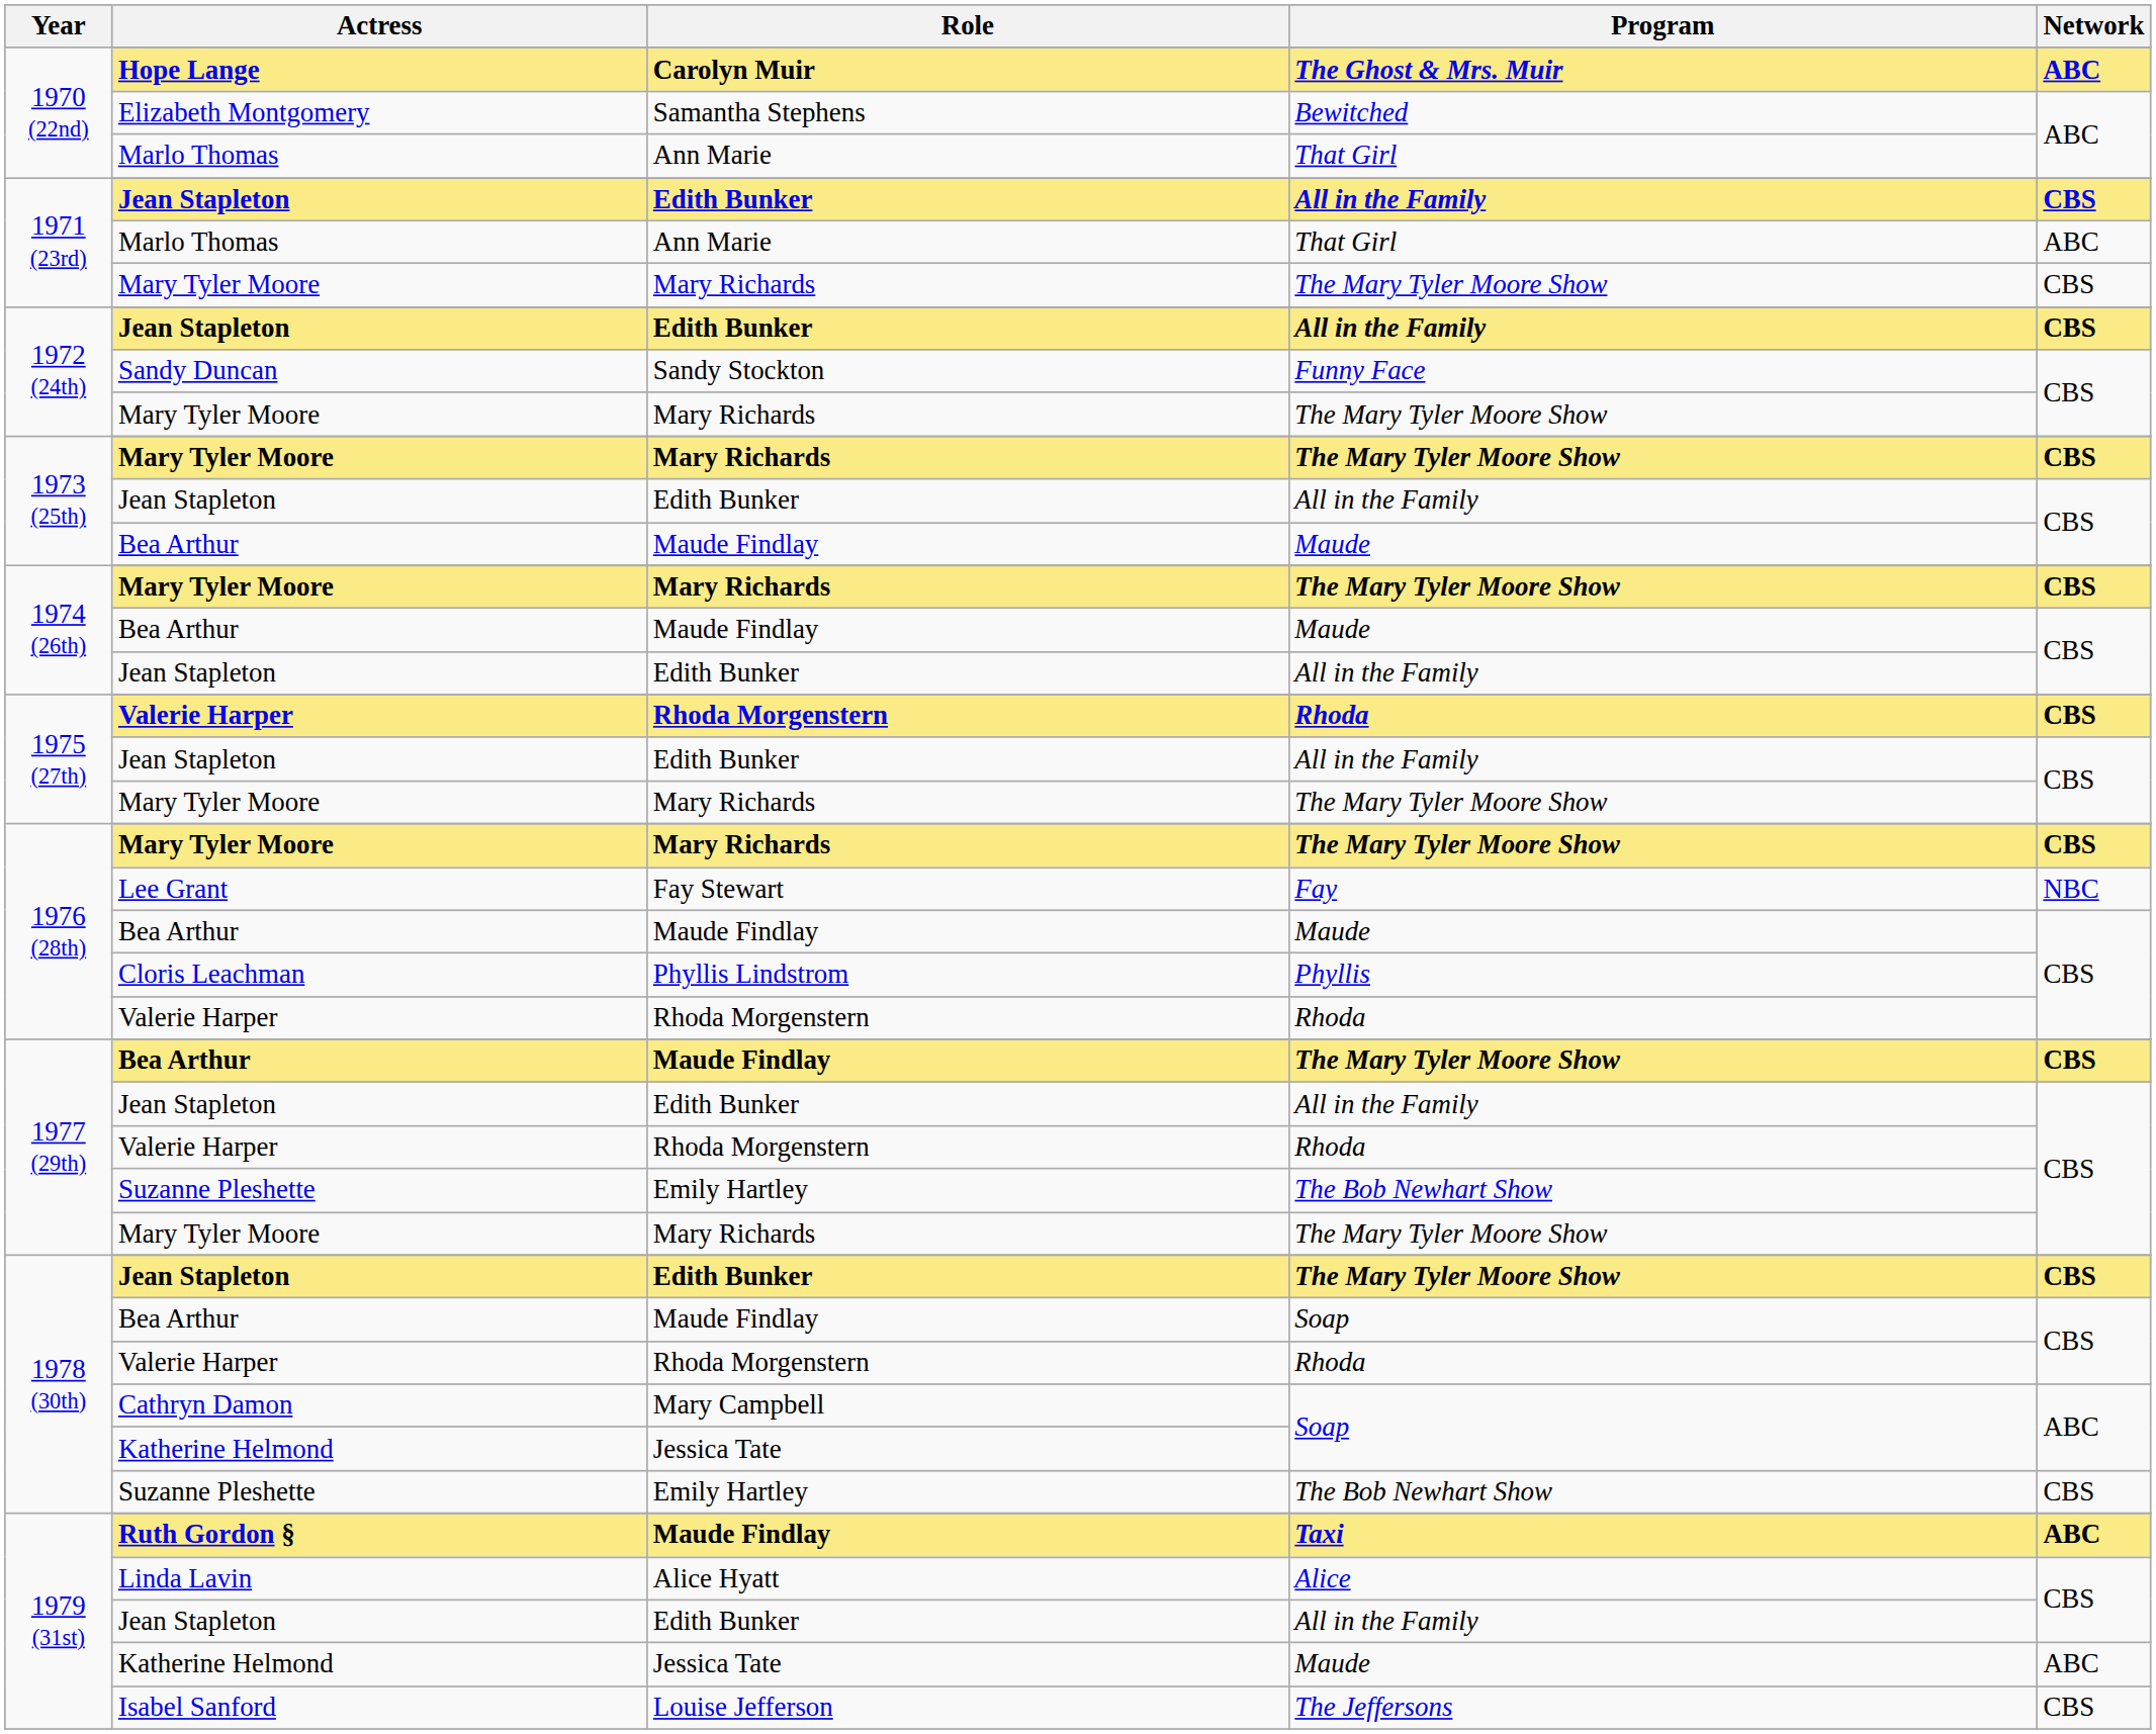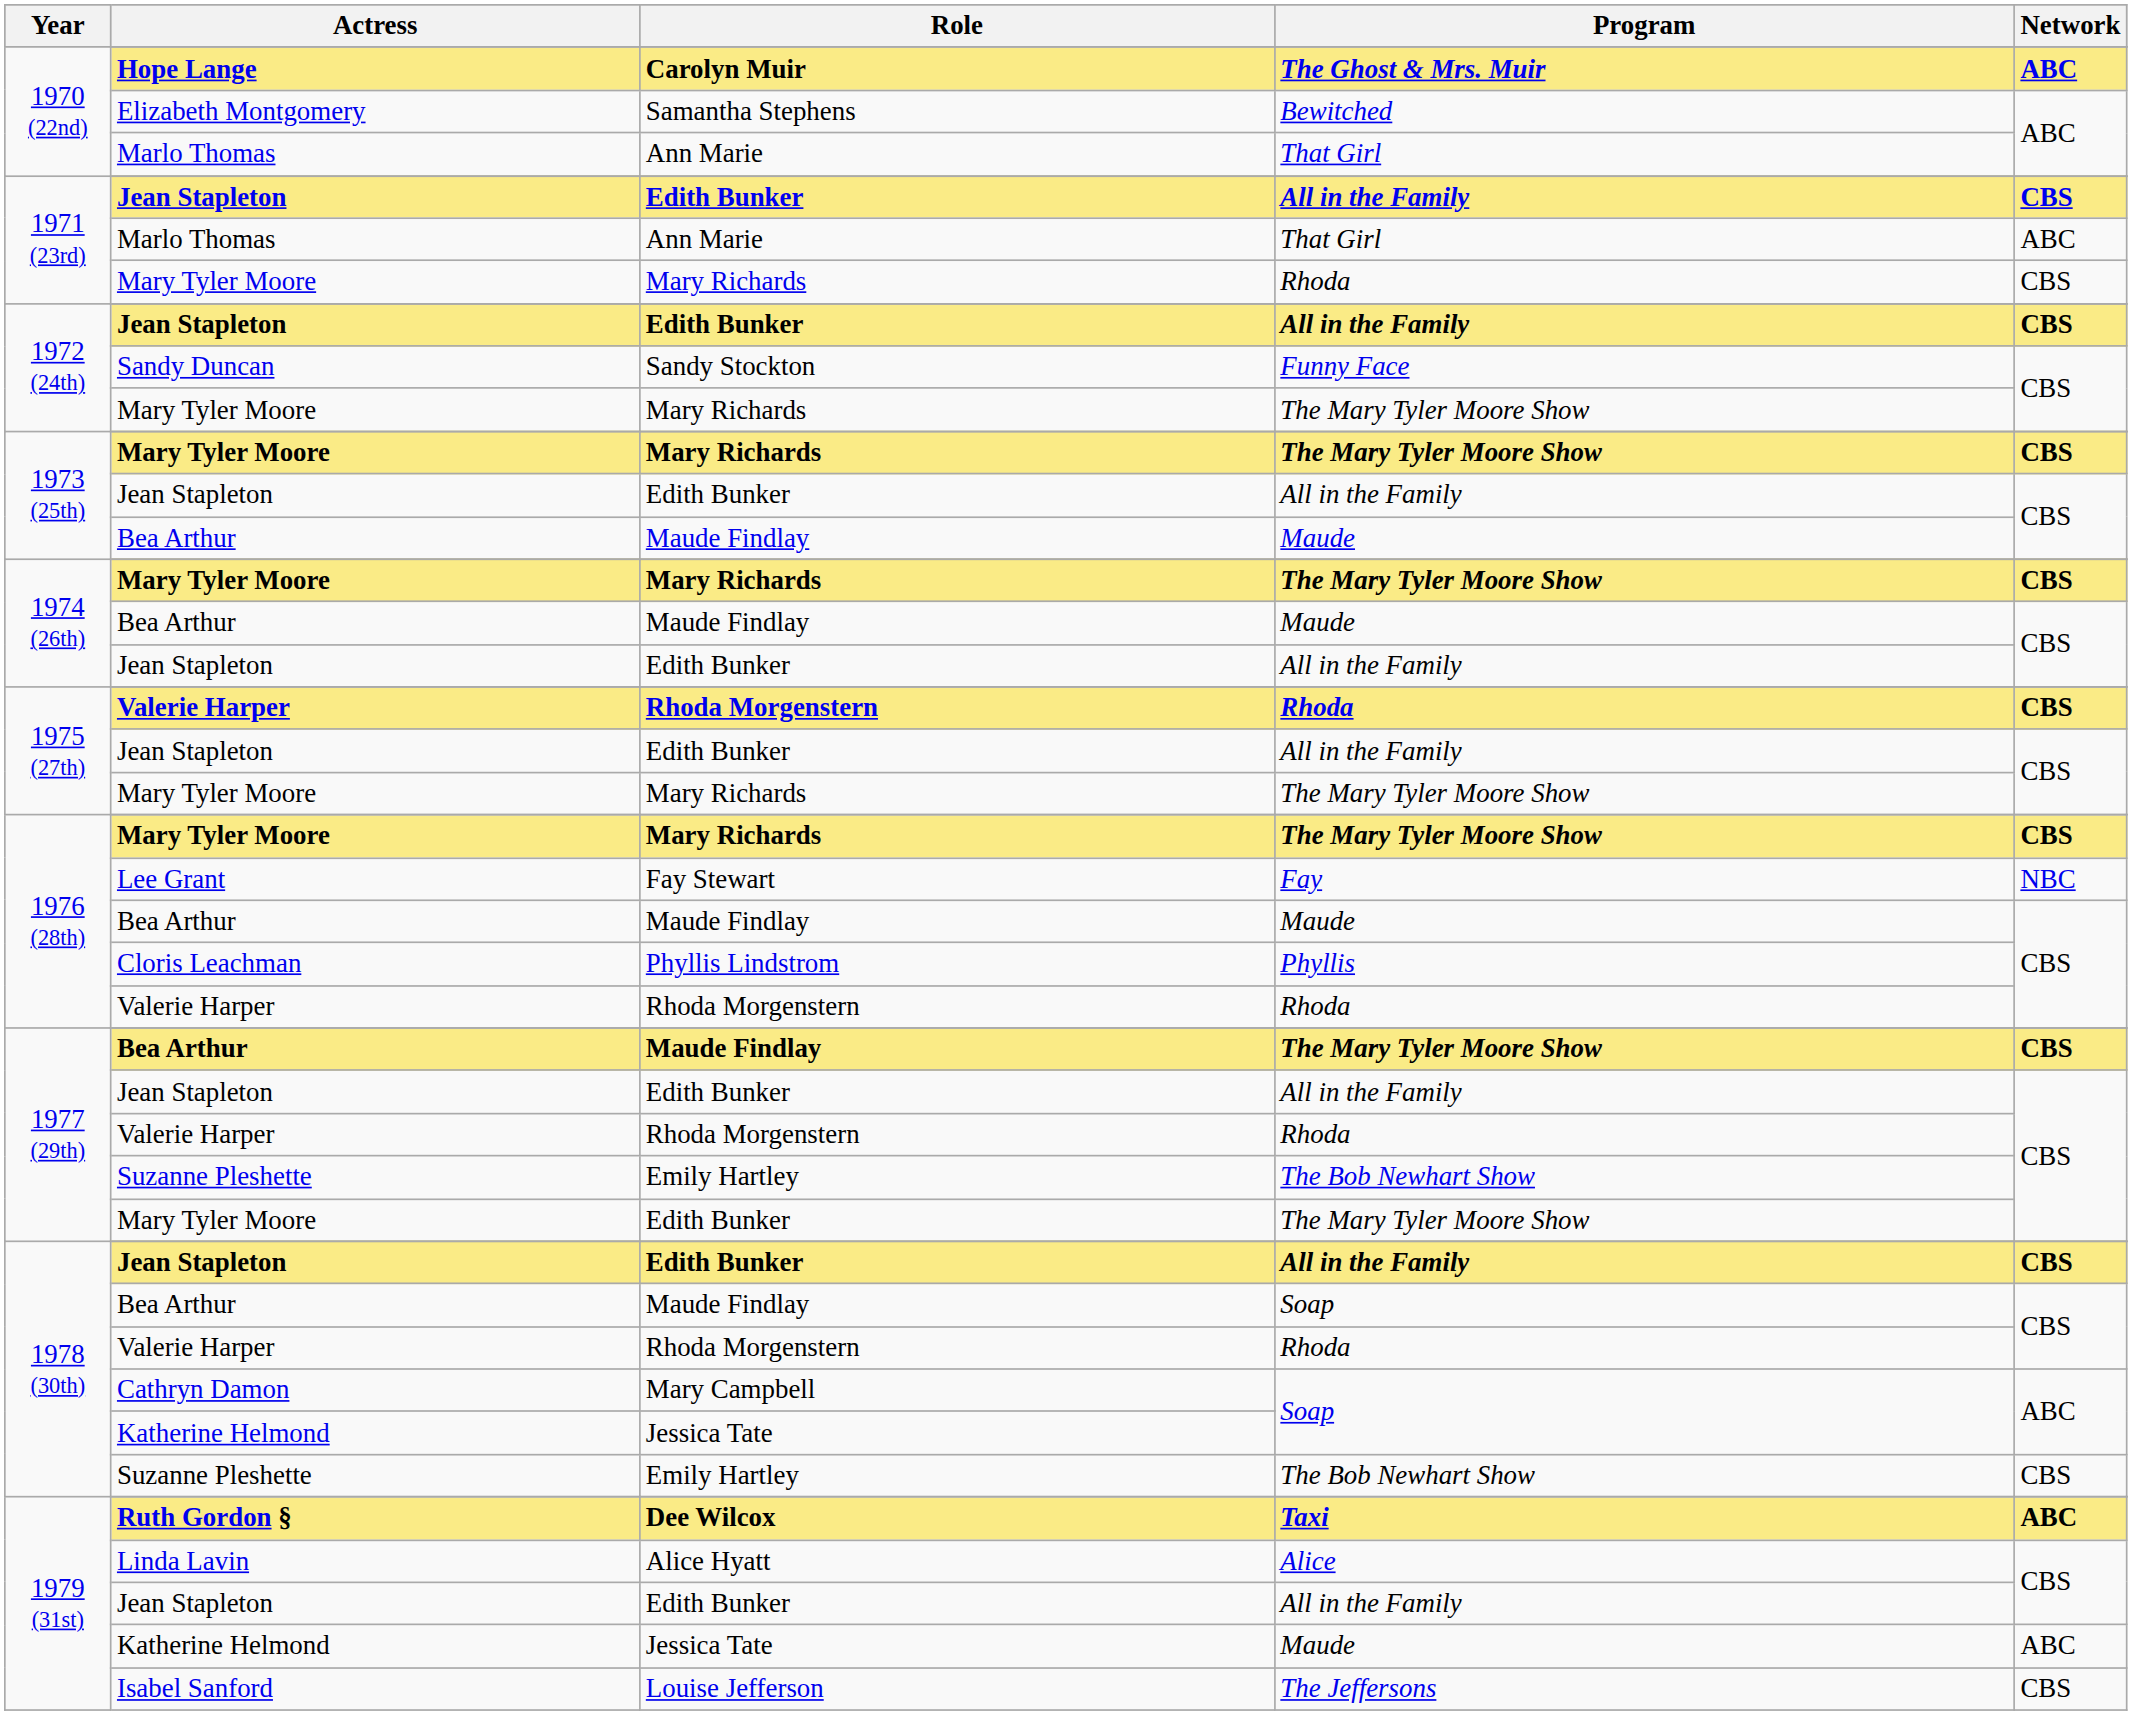1971 (23rd) / Mary Tyler Moore | Program: The Mary Tyler Moore Show -> Rhoda
1977 (29th) / Mary Tyler Moore | Role: Mary Richards -> Edith Bunker
1978 (30th) / Jean Stapleton | Program: The Mary Tyler Moore Show -> All in the Family
Ruth Gordon § | Role: Maude Findlay -> Dee Wilcox
